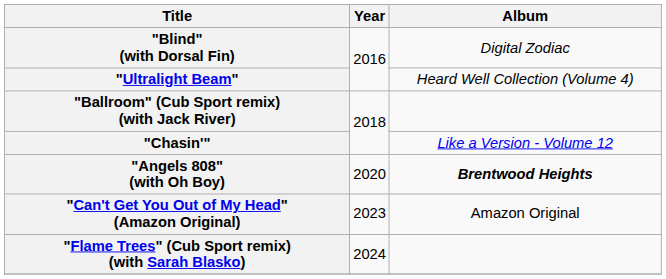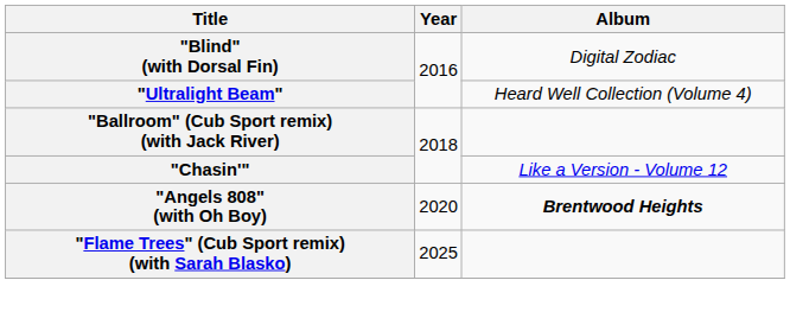- row: "Can't Get You Out of My Head" (Amazon Original) | 2023 | Amazon Original
"Flame Trees" (Cub Sport remix) (with Sarah Blasko) | Year: 2024 -> 2025
